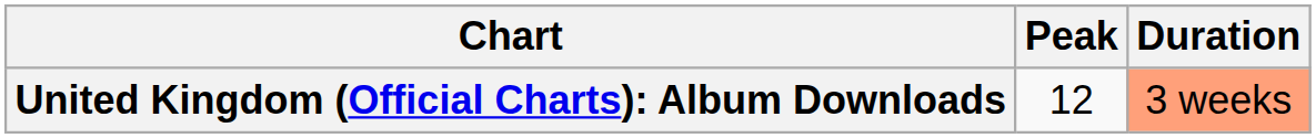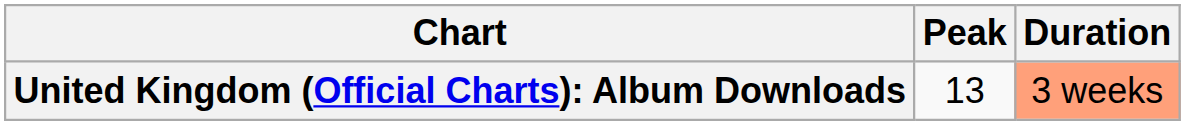United Kingdom (Official Charts): Album Downloads | Peak: 12 -> 13
